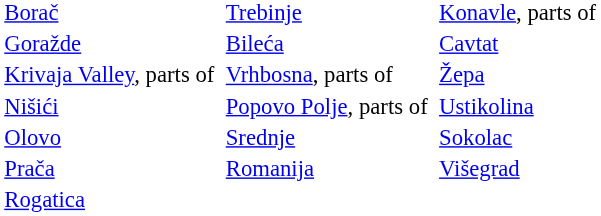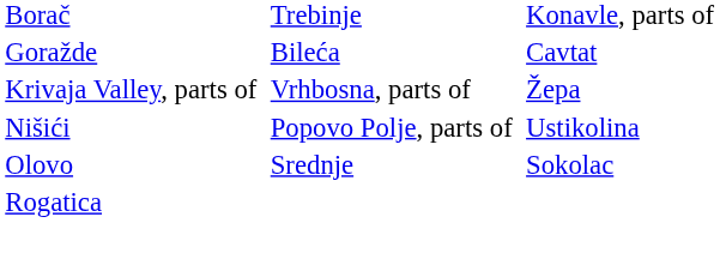- row: Prača | Romanija | Višegrad
